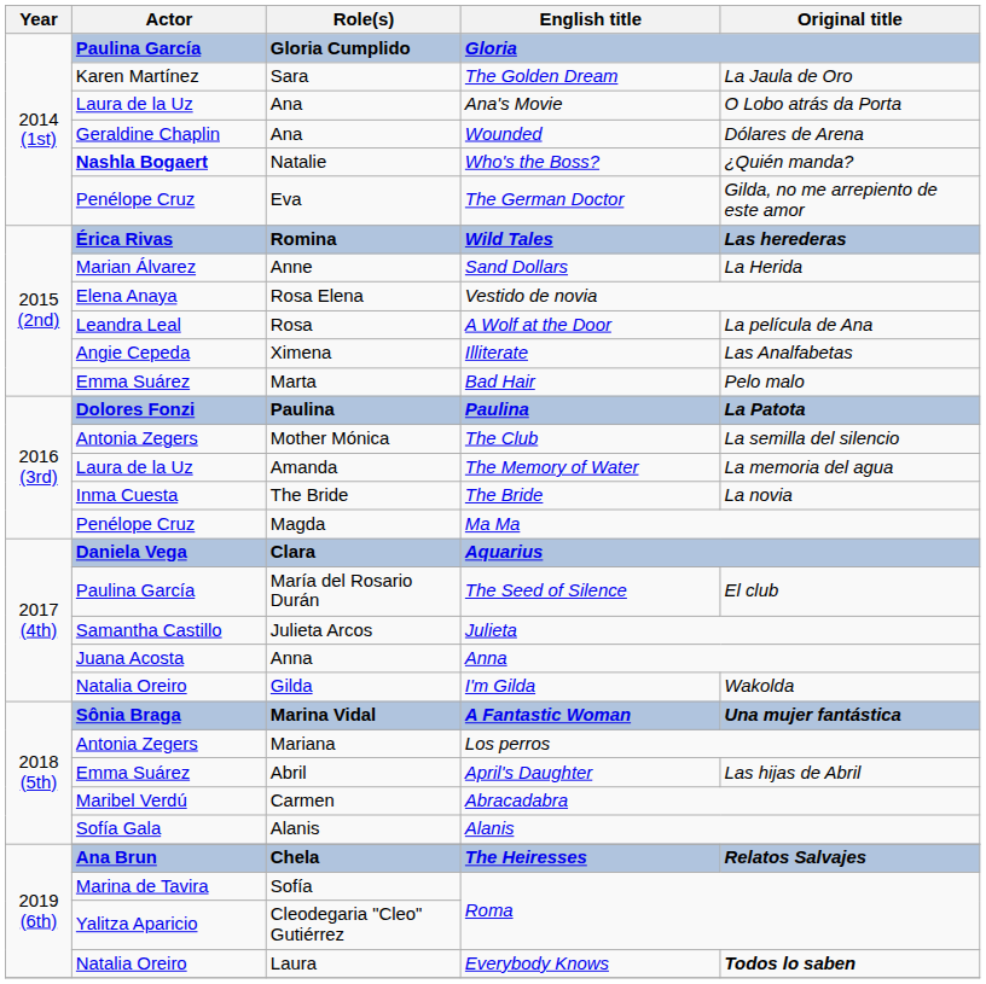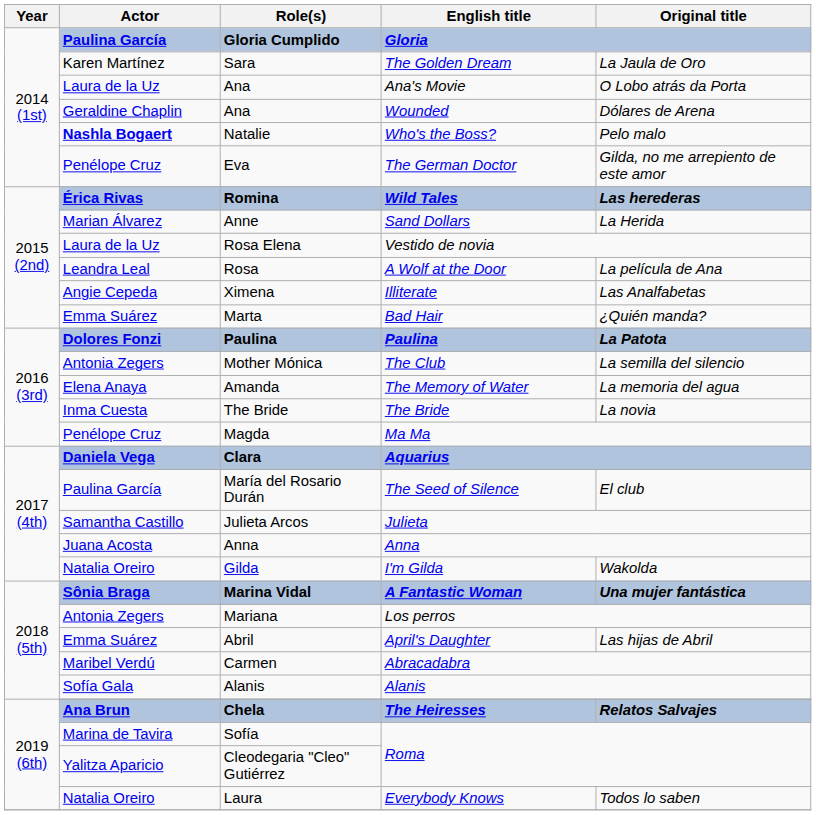Natalie | Original title: ¿Quién manda? -> Pelo malo
Rosa Elena | Actor: Elena Anaya -> Laura de la Uz
Marta | Original title: Pelo malo -> ¿Quién manda?
Amanda | Actor: Laura de la Uz -> Elena Anaya
Laura | Original title: bold -> normal
